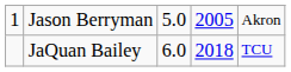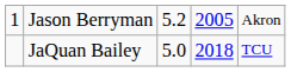Jason Berryman | column 3: 5.0 -> 5.2
JaQuan Bailey | column 3: 6.0 -> 5.0
